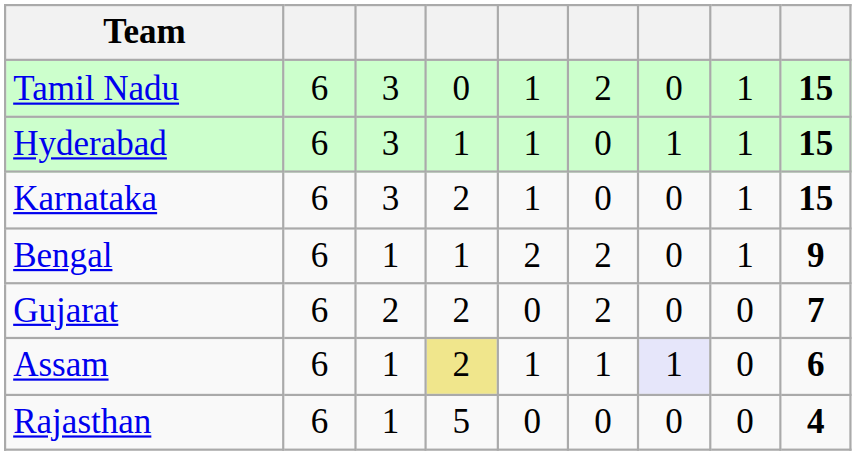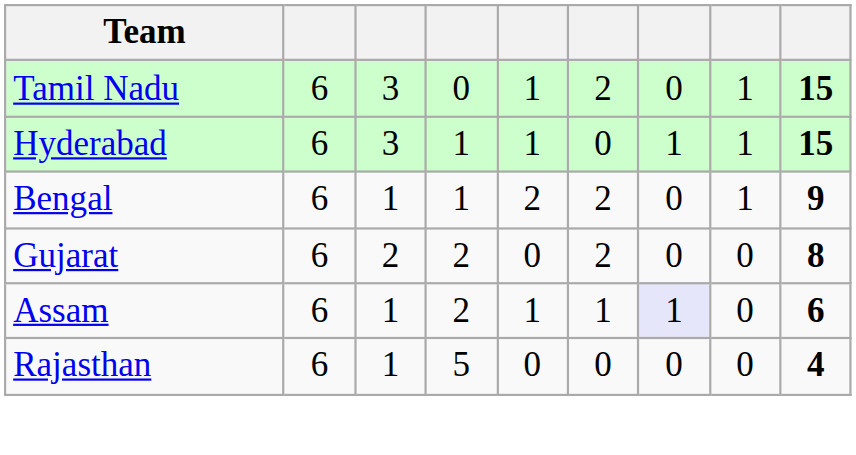- row: Karnataka | 6 | 3 | 2 | 1 | 0 | 0 | 1 | 15
Gujarat | column 9: 7 -> 8
Assam | column 4: khaki background -> no background
